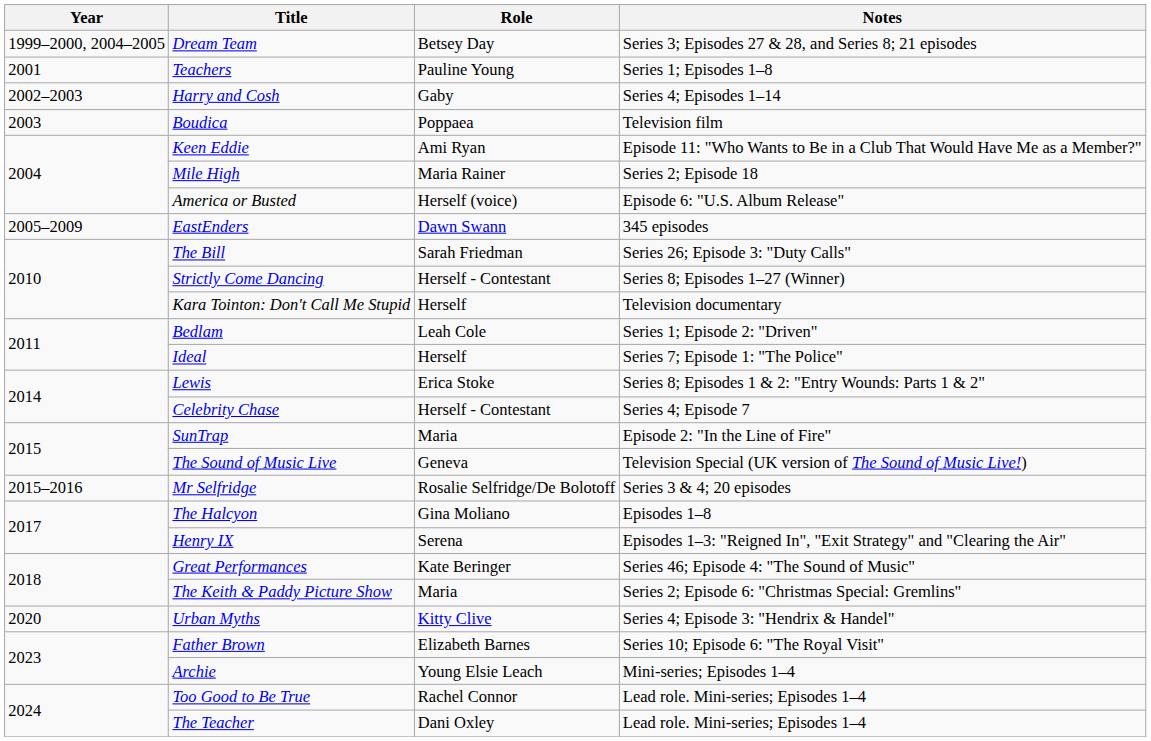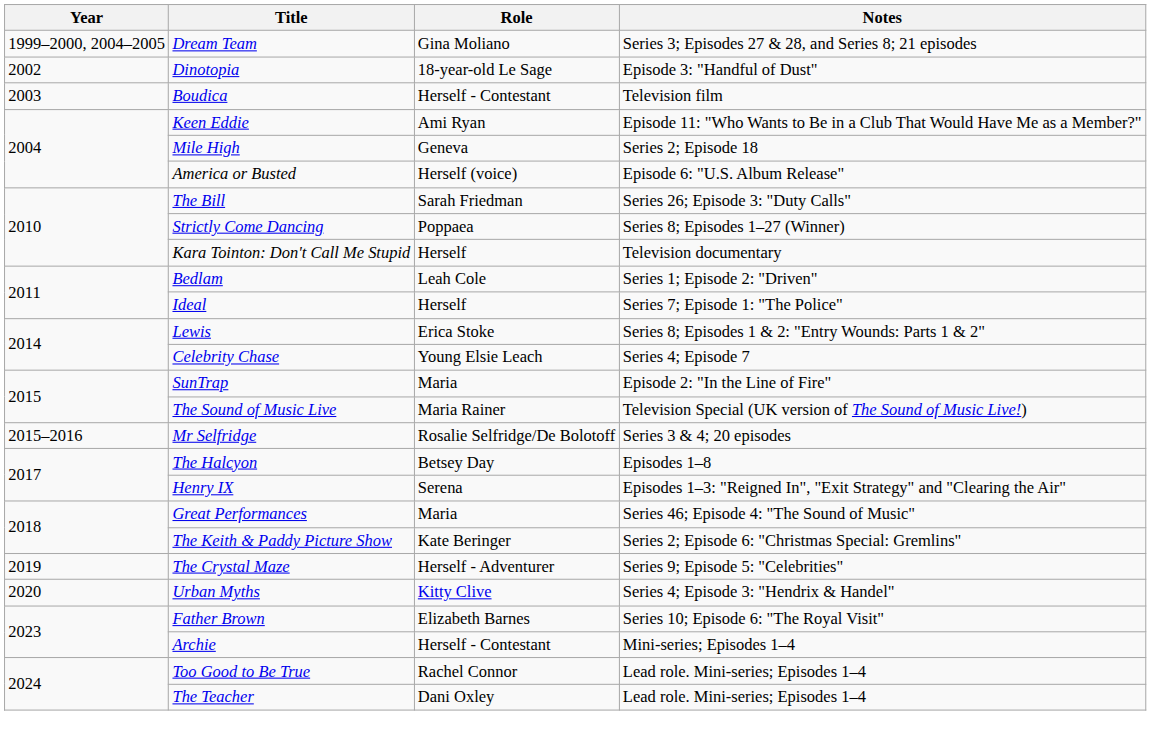Dream Team | Role: Betsey Day -> Gina Moliano
- row: 2001 | Teachers | Pauline Young | Series 1; Episodes 1–8
+ row: 2002 | Dinotopia | 18-year-old Le Sage | Episode 3: "Handful of Dust"
- row: 2002–2003 | Harry and Cosh | Gaby | Series 4; Episodes 1–14
Boudica | Role: Poppaea -> Herself - Contestant
Mile High | Role: Maria Rainer -> Geneva
- row: 2005–2009 | EastEnders | Dawn Swann | 345 episodes
Strictly Come Dancing | Role: Herself - Contestant -> Poppaea
Celebrity Chase | Role: Herself - Contestant -> Young Elsie Leach
The Sound of Music Live | Role: Geneva -> Maria Rainer
The Halcyon | Role: Gina Moliano -> Betsey Day
Great Performances | Role: Kate Beringer -> Maria
The Keith & Paddy Picture Show | Role: Maria -> Kate Beringer
+ row: 2019 | The Crystal Maze | Herself - Adventurer | Series 9; Episode 5: "Celebrities"
Archie | Role: Young Elsie Leach -> Herself - Contestant
